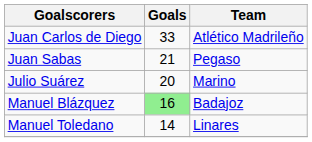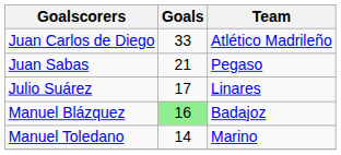Julio Suárez | Goals: 20 -> 17
Julio Suárez | Team: Marino -> Linares
Manuel Toledano | Team: Linares -> Marino
